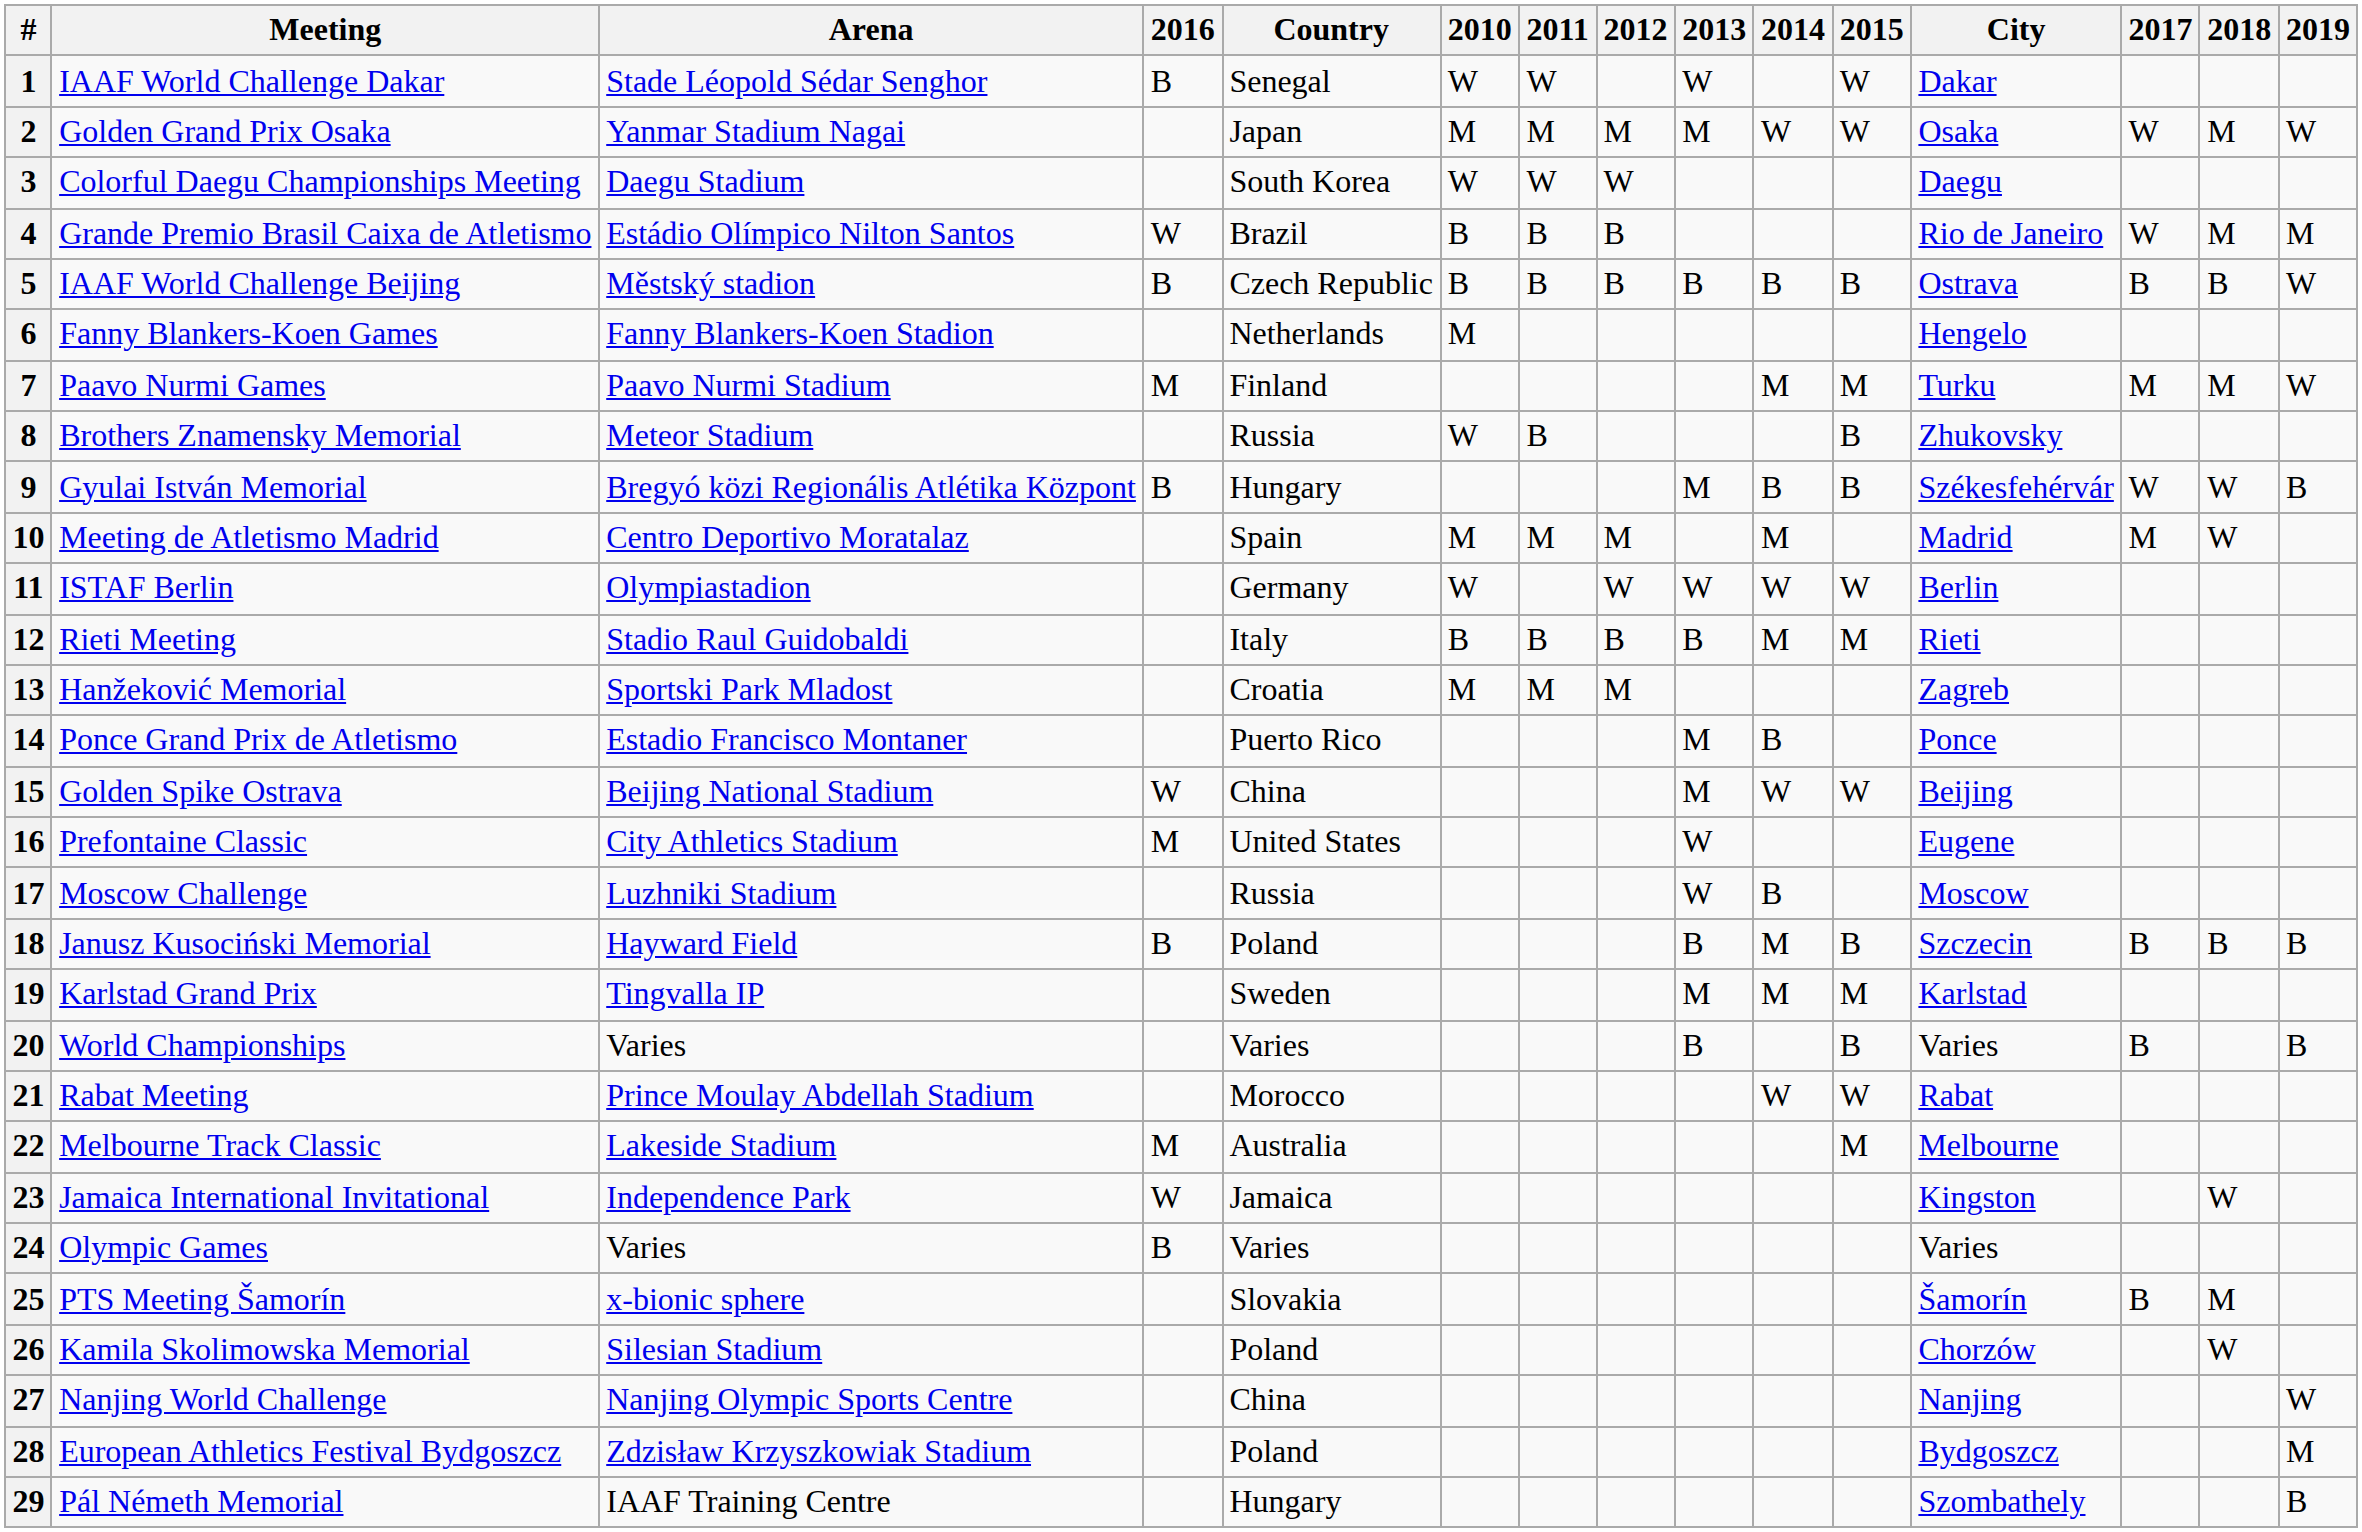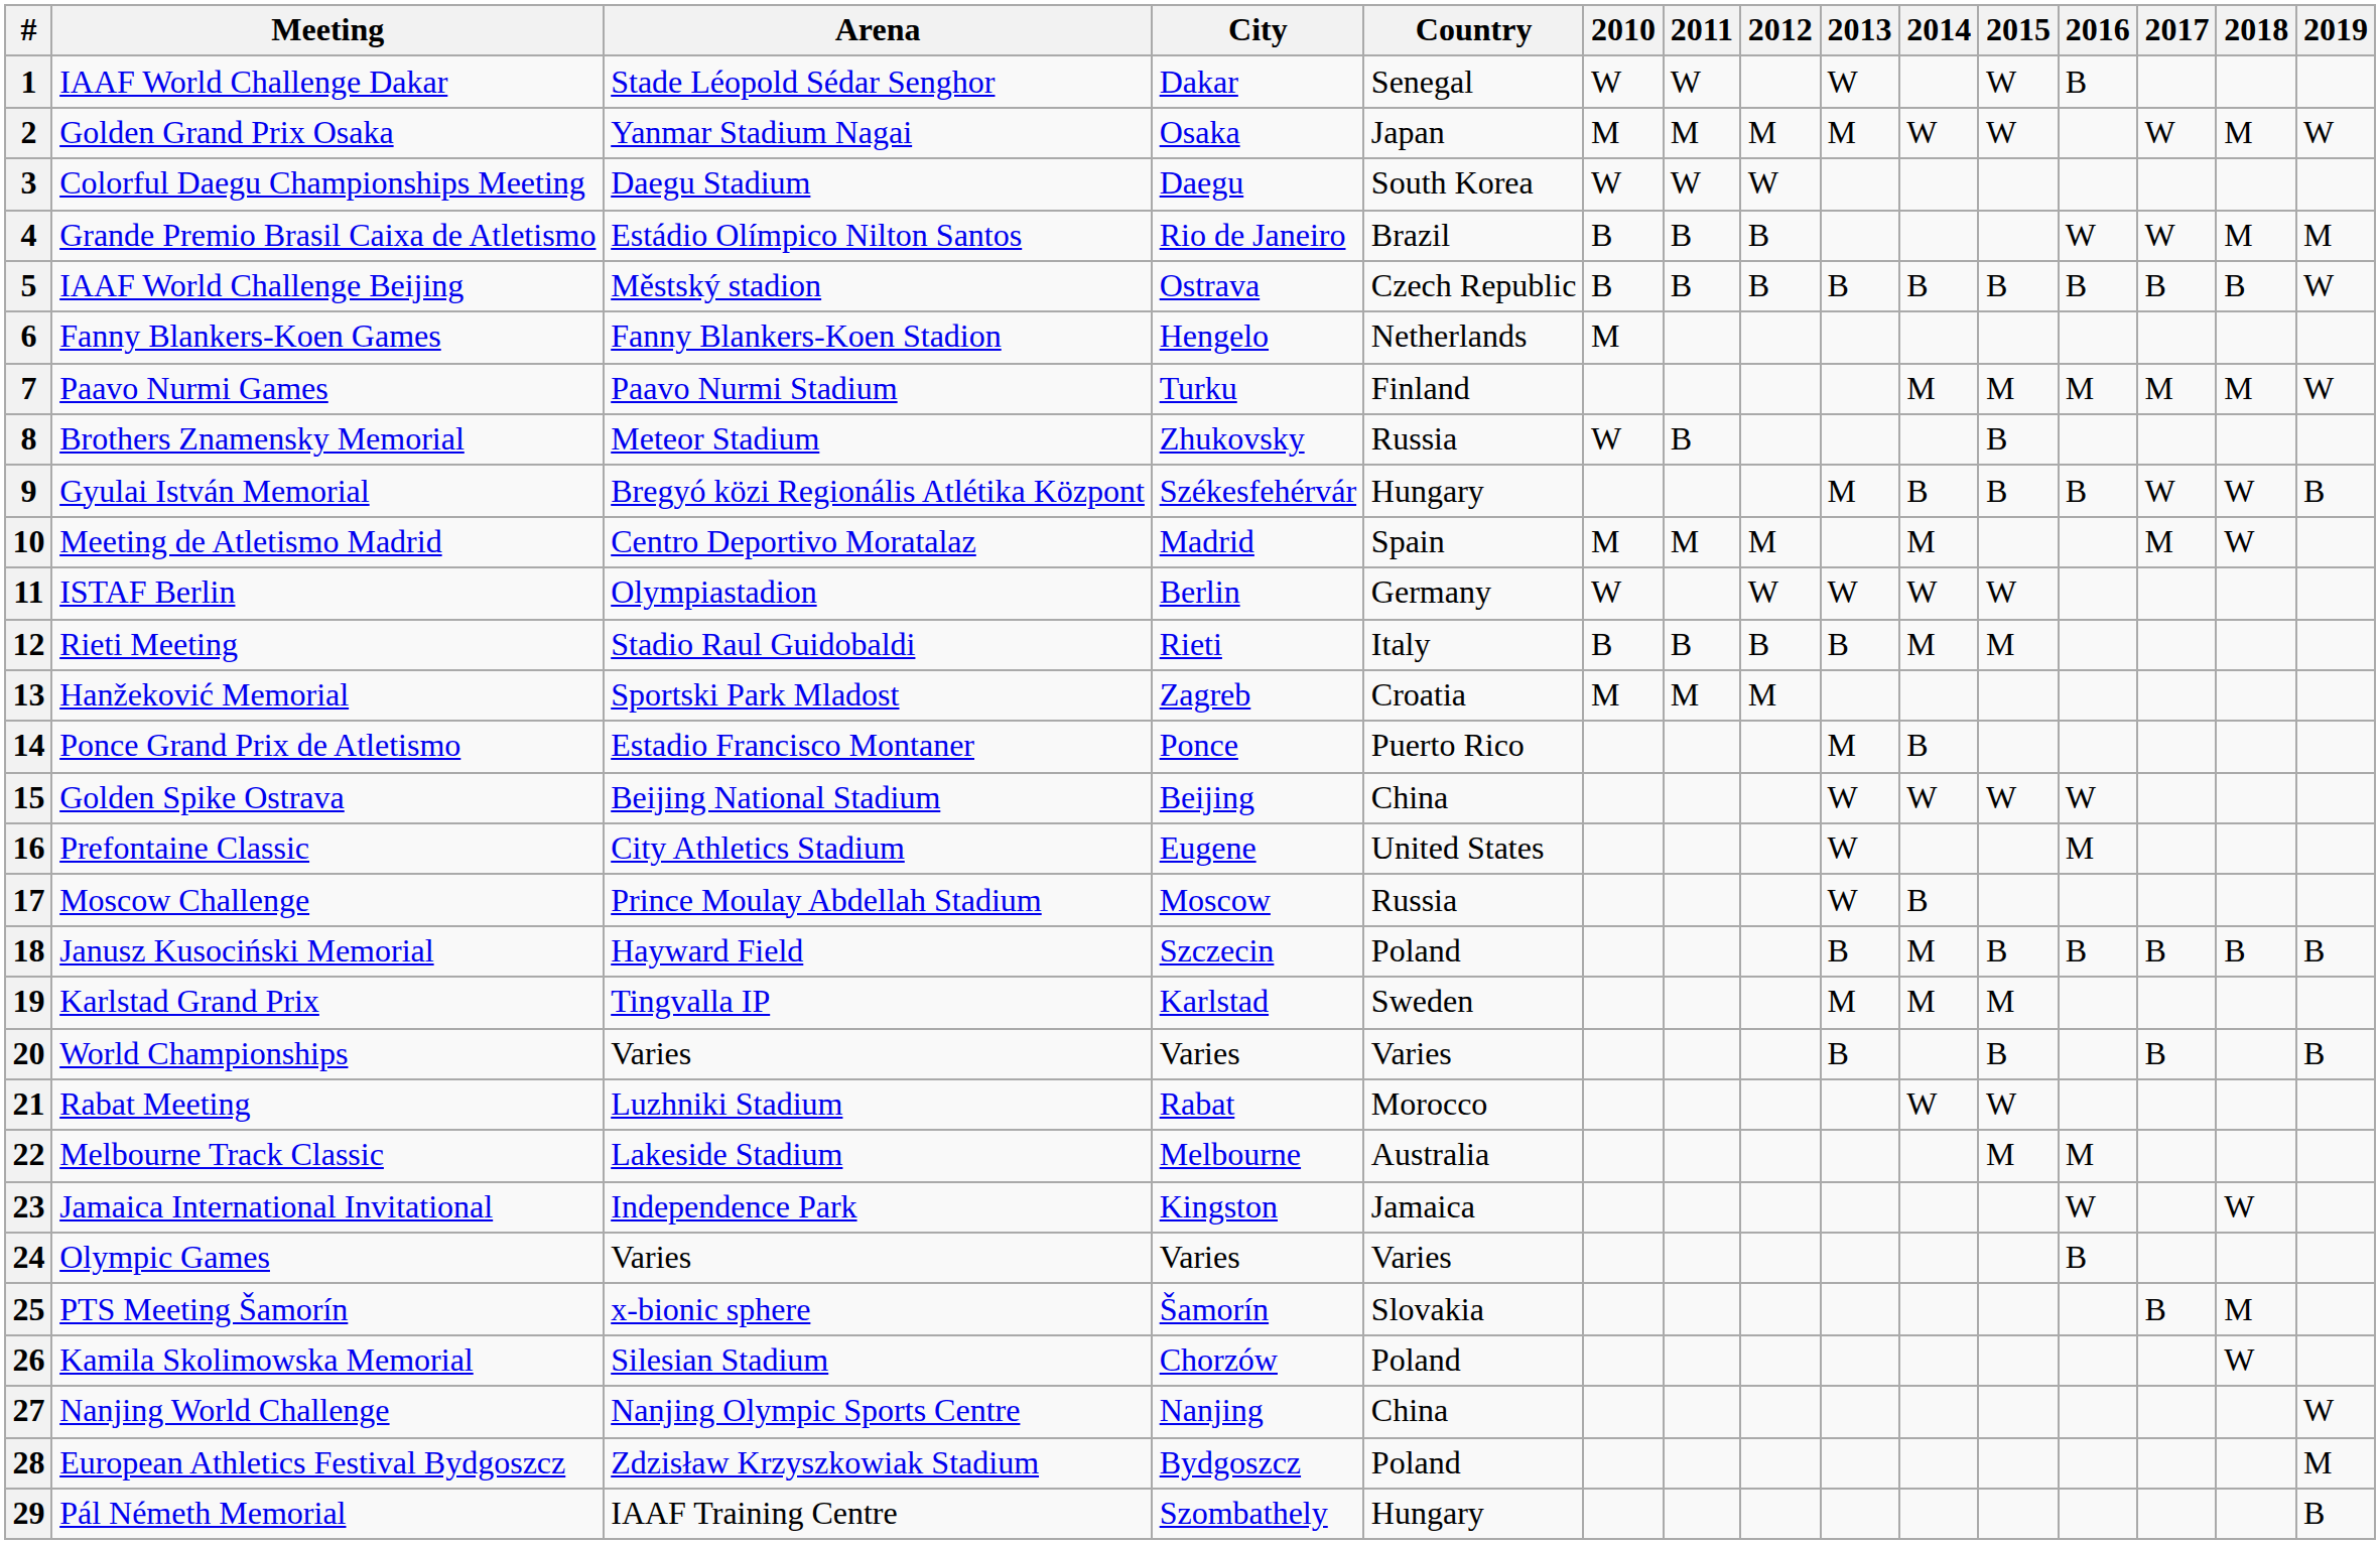columns swapped: City <-> 2016
15 | 2013: M -> W
17 | Arena: Luzhniki Stadium -> Prince Moulay Abdellah Stadium
21 | Arena: Prince Moulay Abdellah Stadium -> Luzhniki Stadium
